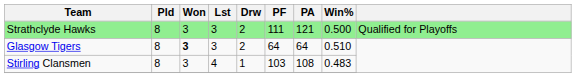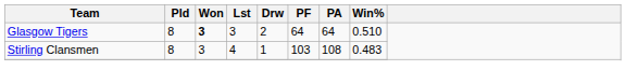- row: Strathclyde Hawks | 8 | 3 | 3 | 2 | 111 | 121 | 0.500 | Qualified for Playoffs
